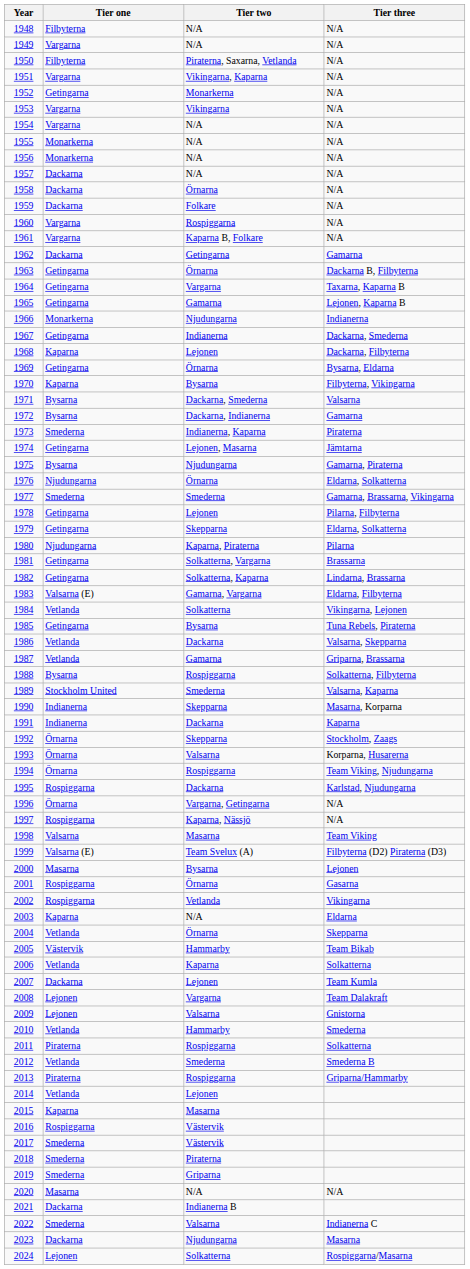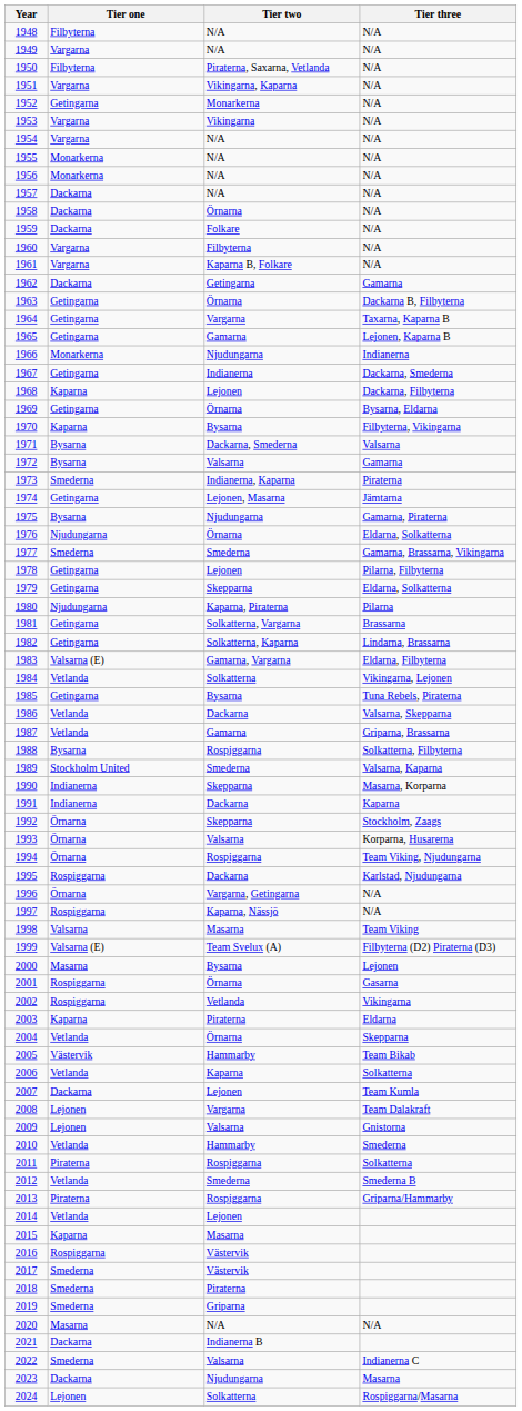1960 | Tier two: Rospiggarna -> Filbyterna
1972 | Tier two: Dackarna, Indianerna -> Valsarna
2003 | Tier two: N/A -> Piraterna
